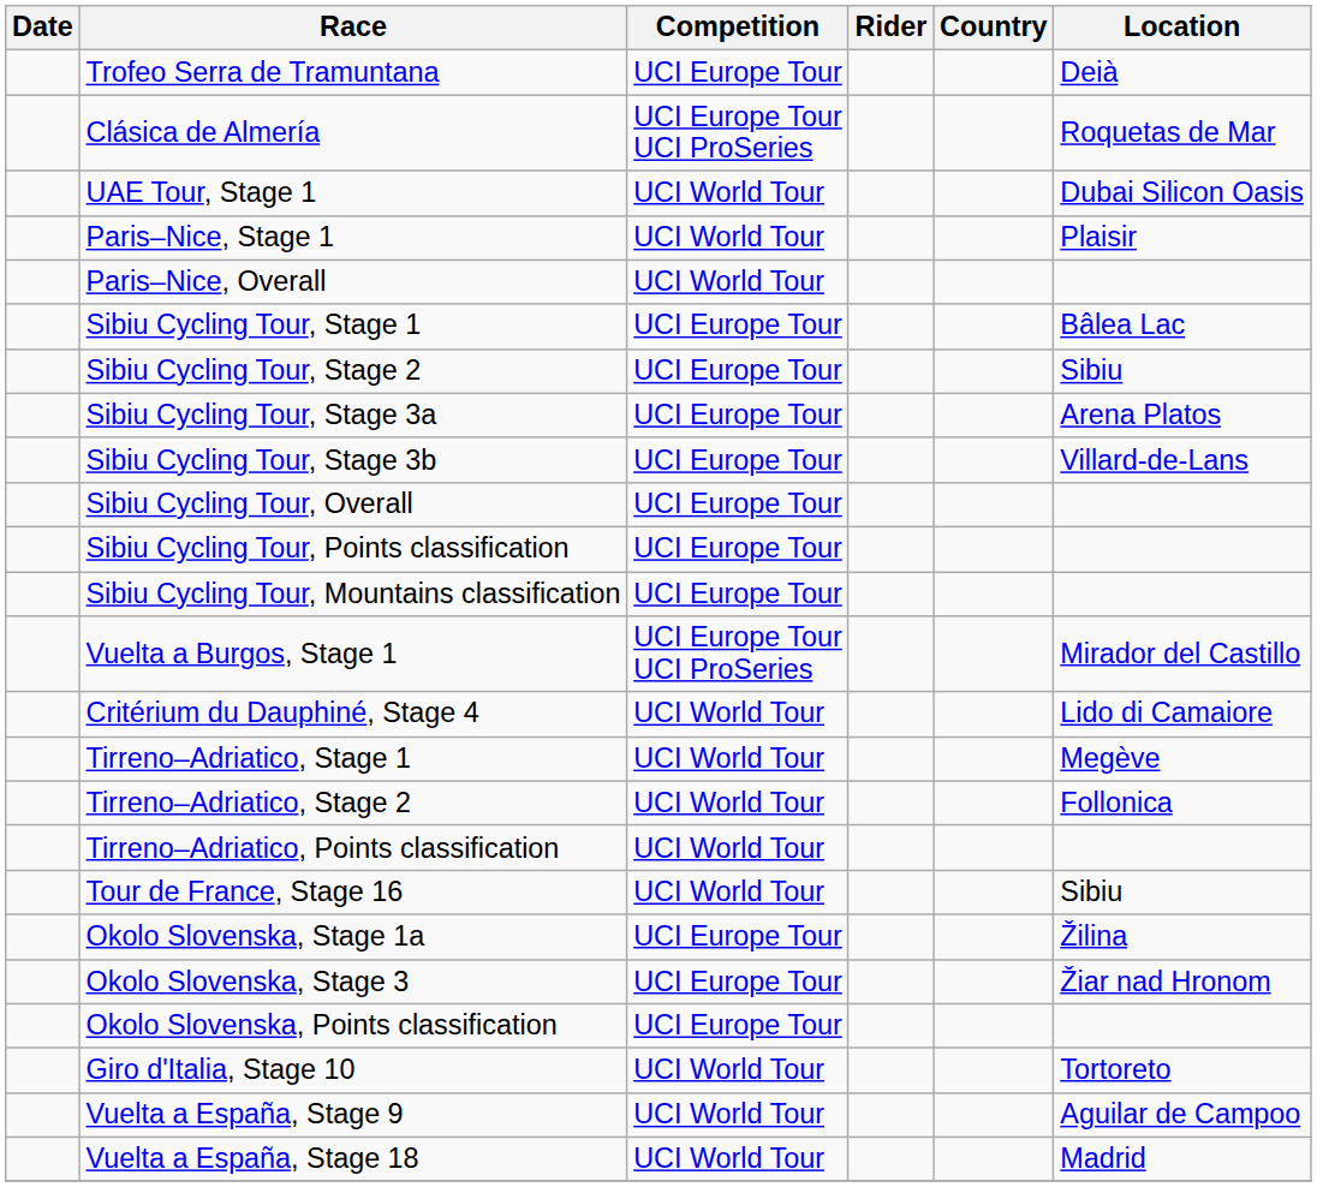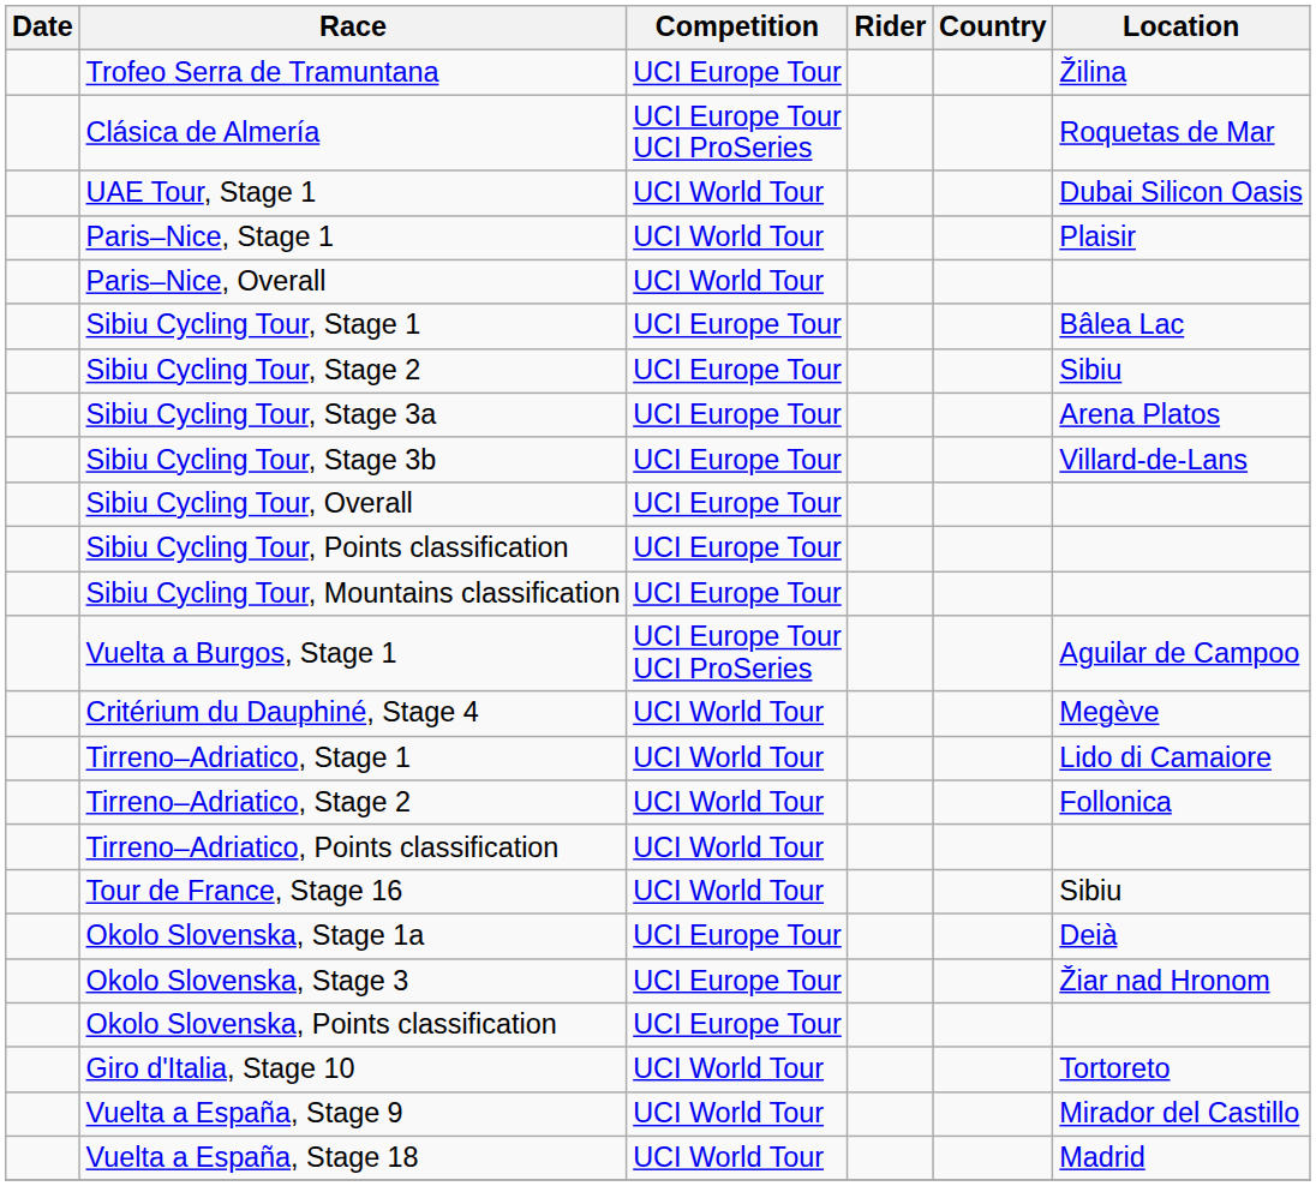Trofeo Serra de Tramuntana | Location: Deià -> Žilina
Vuelta a Burgos, Stage 1 | Location: Mirador del Castillo -> Aguilar de Campoo
Critérium du Dauphiné, Stage 4 | Location: Lido di Camaiore -> Megève
Tirreno–Adriatico, Stage 1 | Location: Megève -> Lido di Camaiore
Okolo Slovenska, Stage 1a | Location: Žilina -> Deià
Vuelta a España, Stage 9 | Location: Aguilar de Campoo -> Mirador del Castillo
